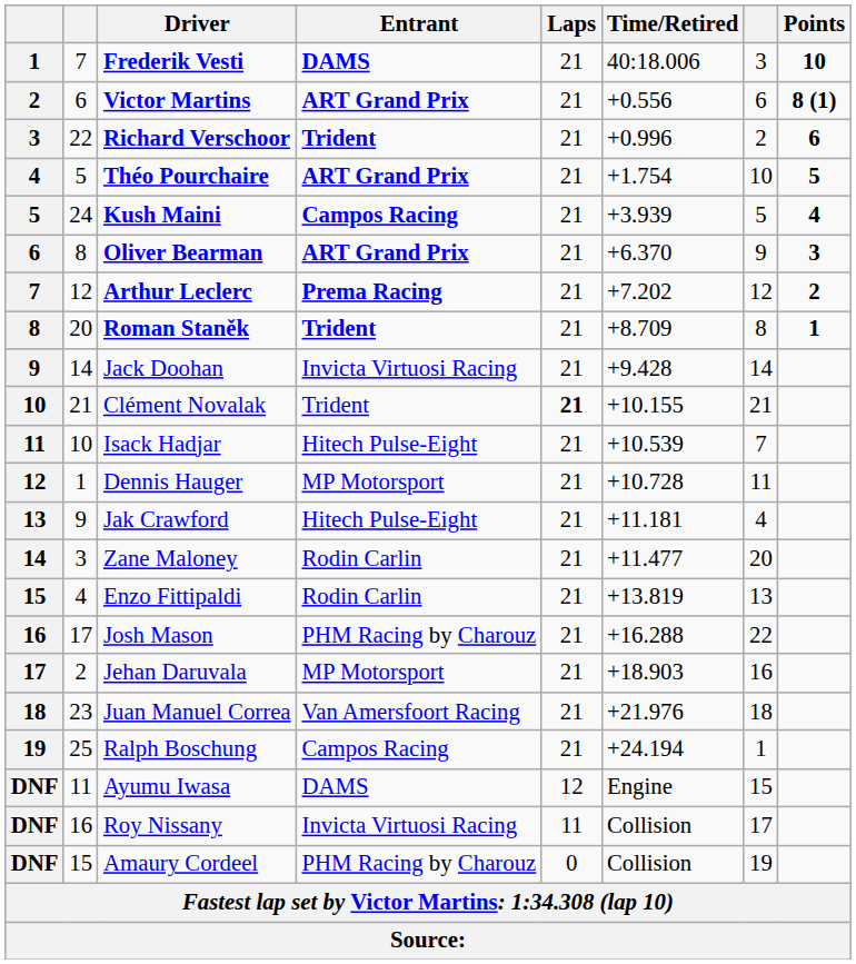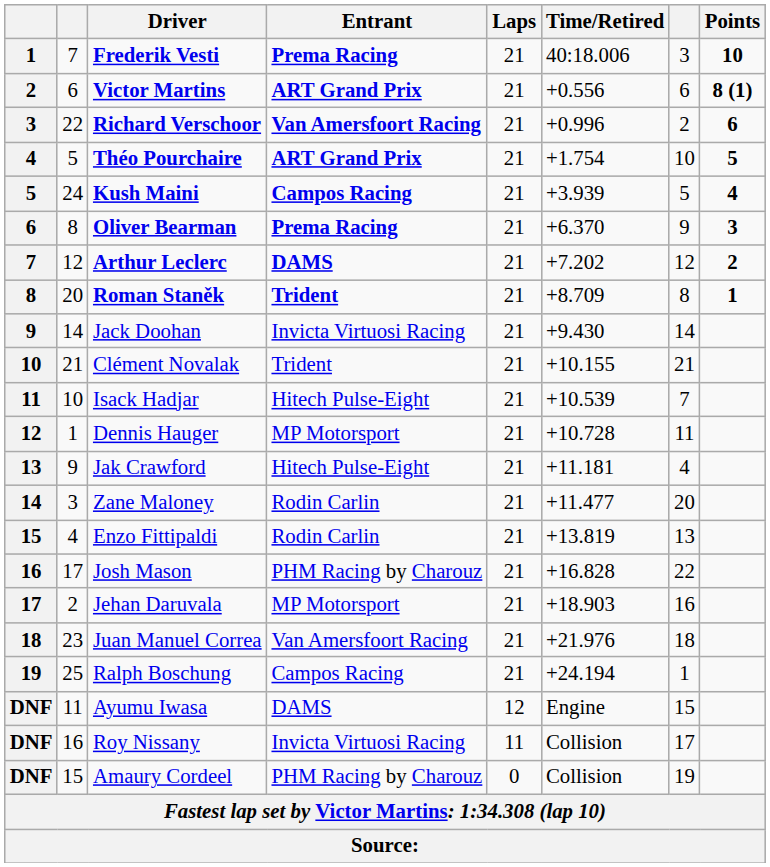Frederik Vesti | Entrant: DAMS -> Prema Racing
Richard Verschoor | Entrant: Trident -> Van Amersfoort Racing
Oliver Bearman | Entrant: ART Grand Prix -> Prema Racing
Arthur Leclerc | Entrant: Prema Racing -> DAMS
Jack Doohan | Time/Retired: +9.428 -> +9.430
Clément Novalak | Laps: bold -> normal
Josh Mason | Time/Retired: +16.288 -> +16.828
